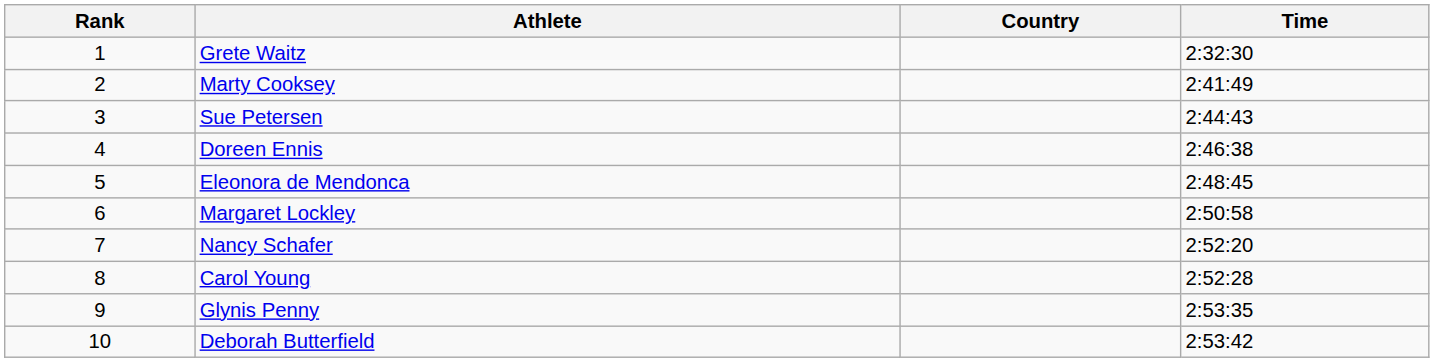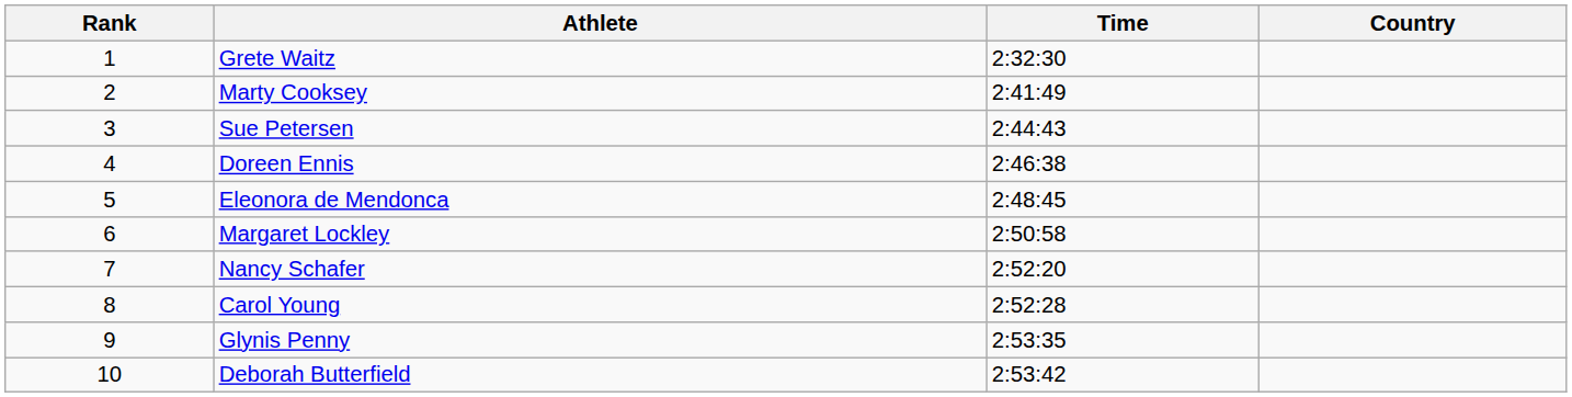columns swapped: Country <-> Time
